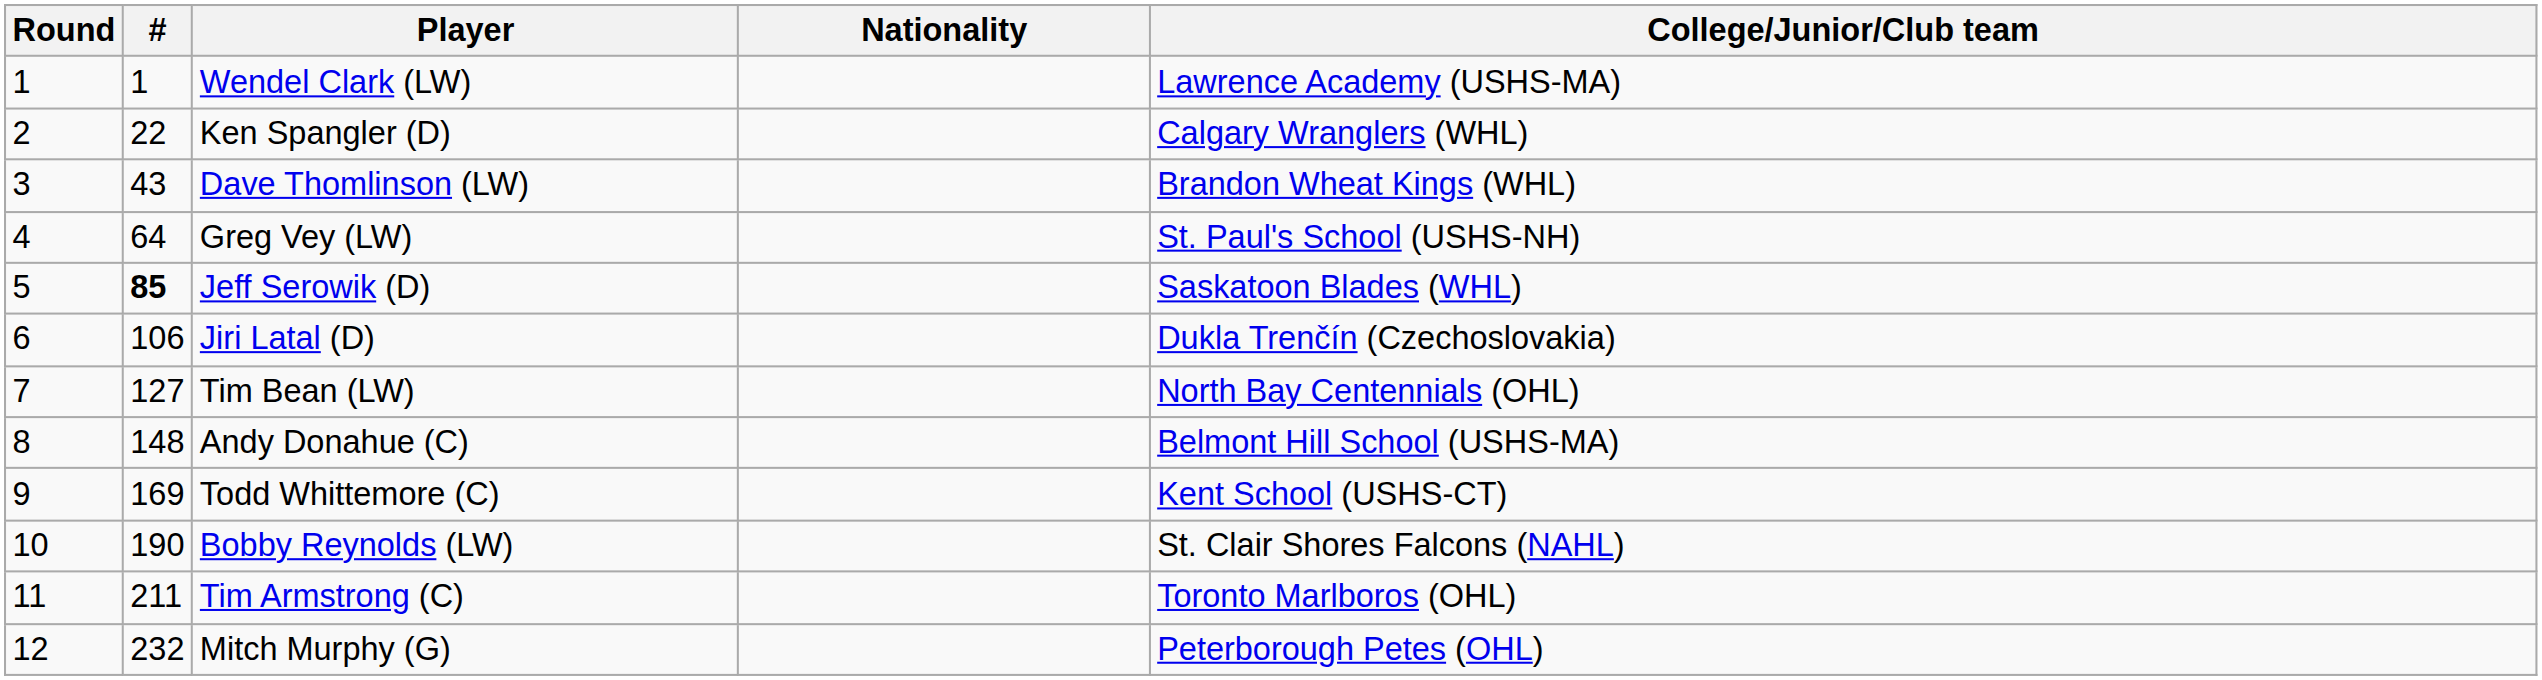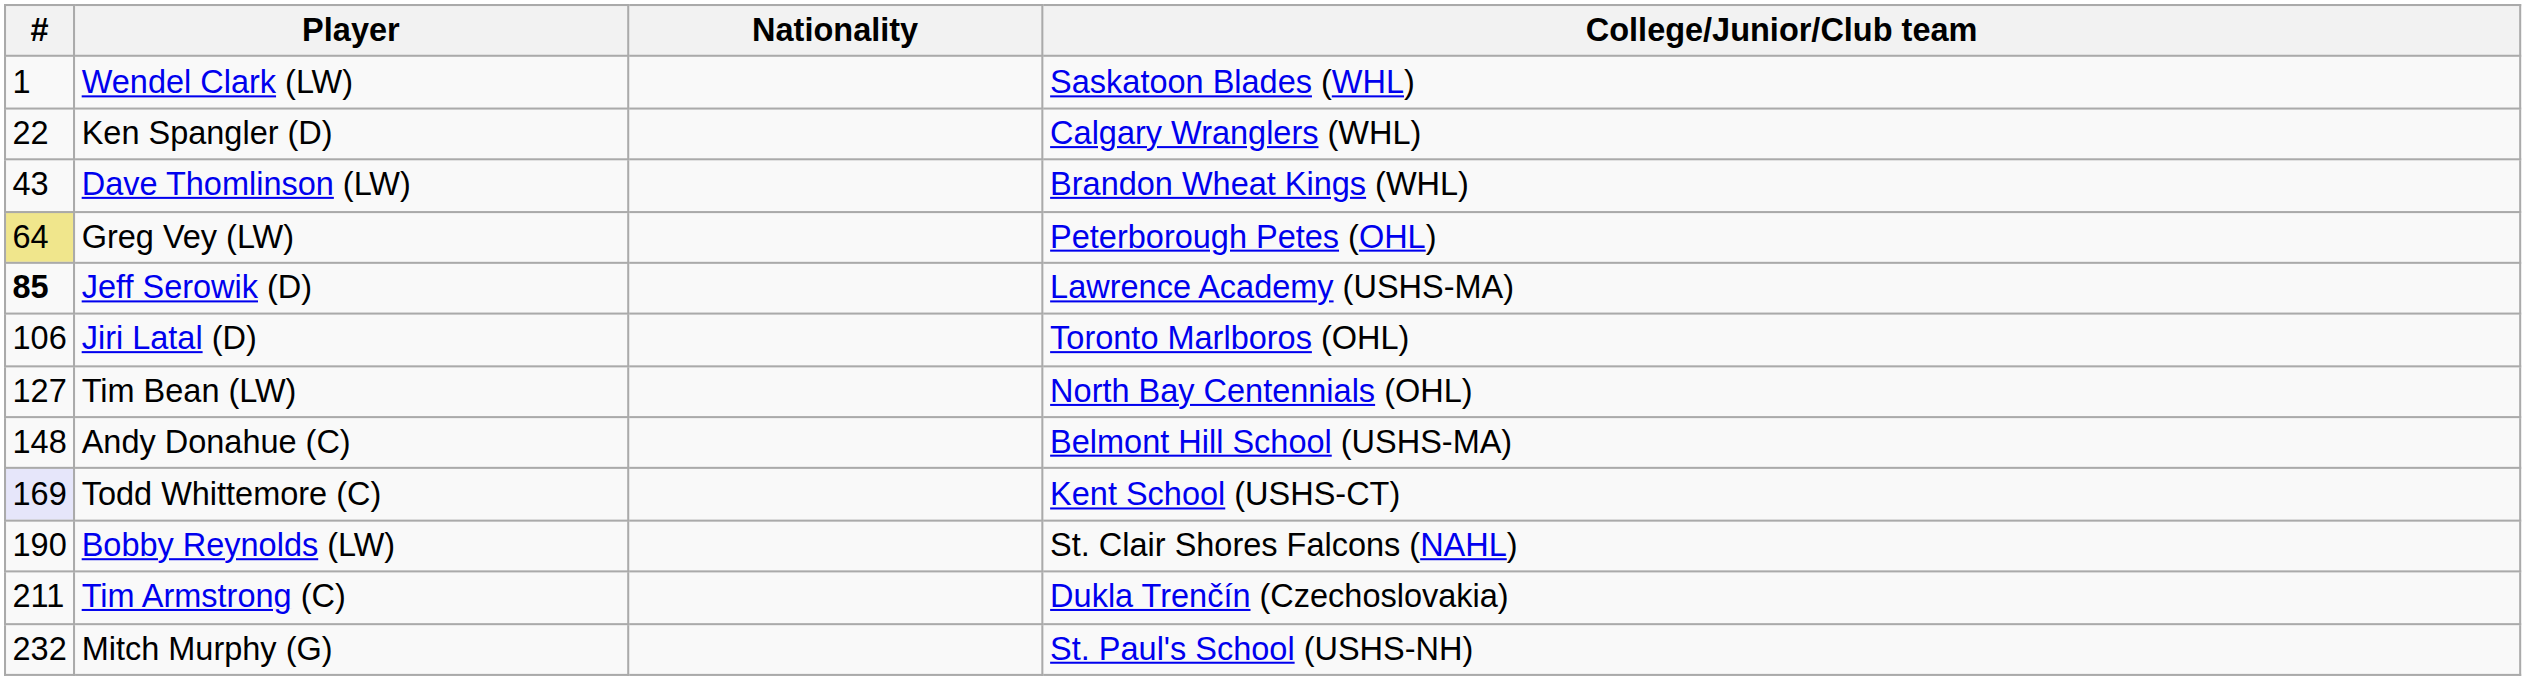- column: Round | 1 | 2 | 3 | 4 | 5 | 6 | 7 | 8 | 9 | 10 | 11 | 12
Wendel Clark (LW) | College/Junior/Club team: Lawrence Academy (USHS-MA) -> Saskatoon Blades (WHL)
Greg Vey (LW) | #: no background -> khaki background
Greg Vey (LW) | College/Junior/Club team: St. Paul's School (USHS-NH) -> Peterborough Petes (OHL)
Jeff Serowik (D) | College/Junior/Club team: Saskatoon Blades (WHL) -> Lawrence Academy (USHS-MA)
Jiri Latal (D) | College/Junior/Club team: Dukla Trenčín (Czechoslovakia) -> Toronto Marlboros (OHL)
Todd Whittemore (C) | #: no background -> lavender background
Tim Armstrong (C) | College/Junior/Club team: Toronto Marlboros (OHL) -> Dukla Trenčín (Czechoslovakia)
Mitch Murphy (G) | College/Junior/Club team: Peterborough Petes (OHL) -> St. Paul's School (USHS-NH)
